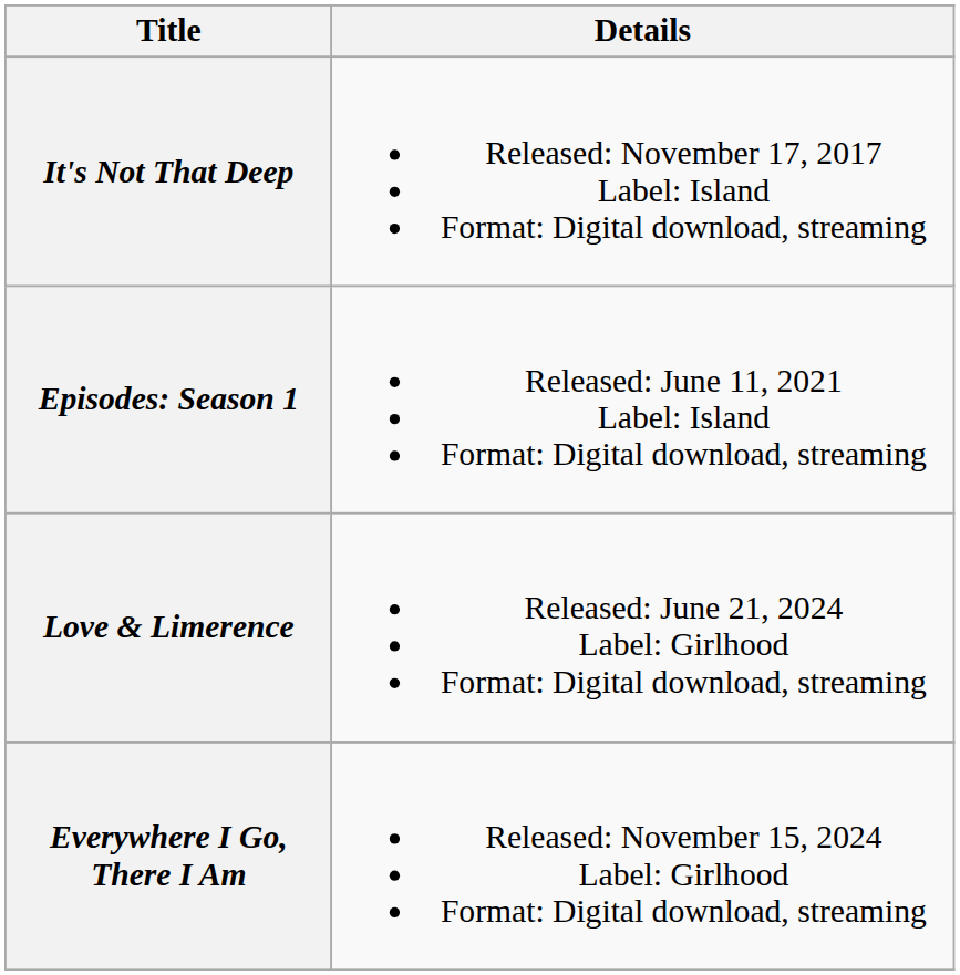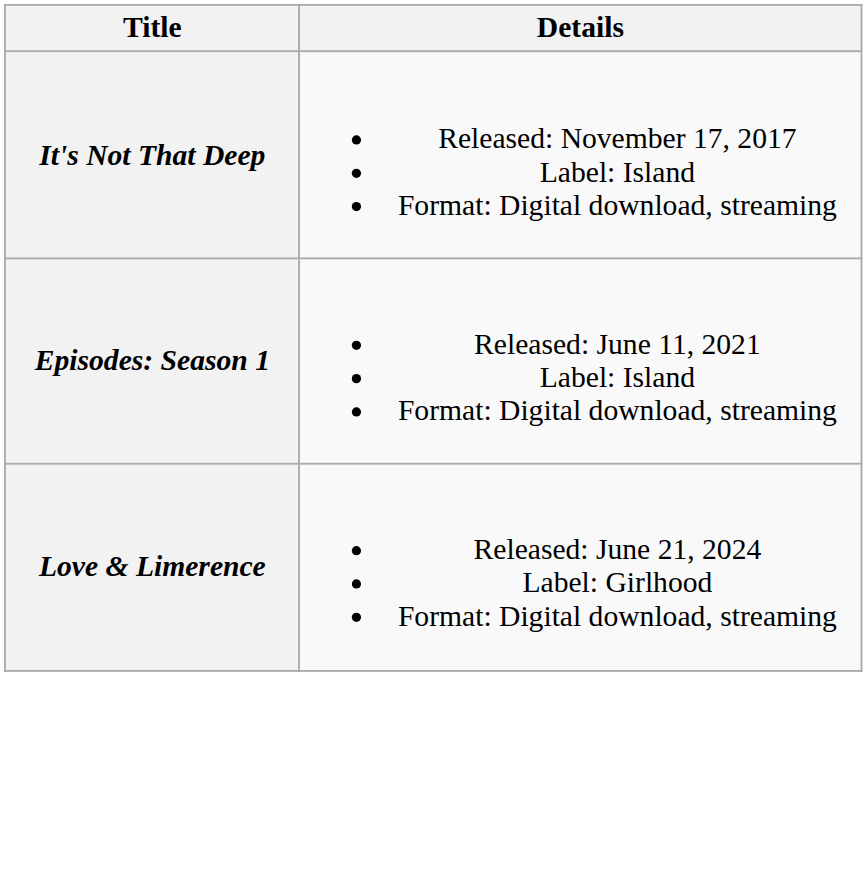- row: Everywhere I Go, There I Am | Released: November 15, 2024 Label: Girlhood Format: Digital download, streaming
